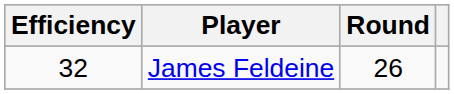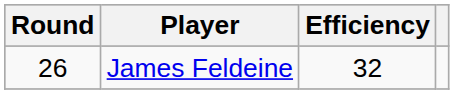columns swapped: Round <-> Efficiency
